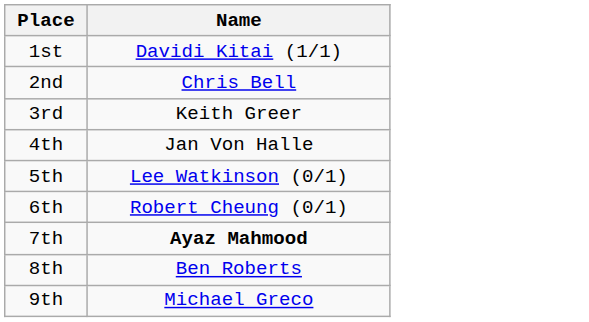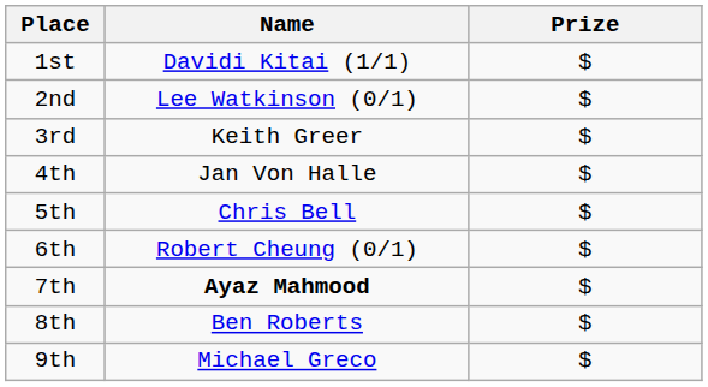+ column: Prize | $ | $ | $ | $ | $ | $ | $ | $ | $
2nd | Name: Chris Bell -> Lee Watkinson (0/1)
5th | Name: Lee Watkinson (0/1) -> Chris Bell
